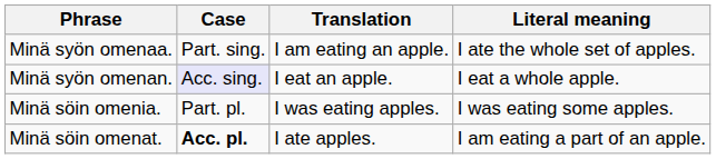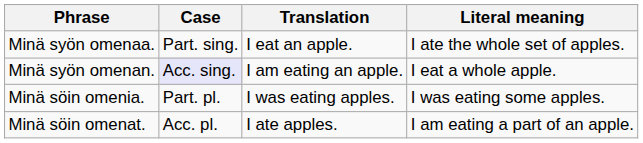Minä syön omenaa. | Translation: I am eating an apple. -> I eat an apple.
Minä syön omenan. | Translation: I eat an apple. -> I am eating an apple.
Minä söin omenat. | Case: bold -> normal
